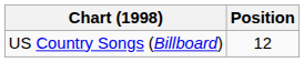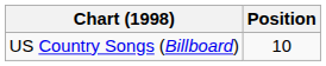US Country Songs (Billboard) | Position: 12 -> 10
